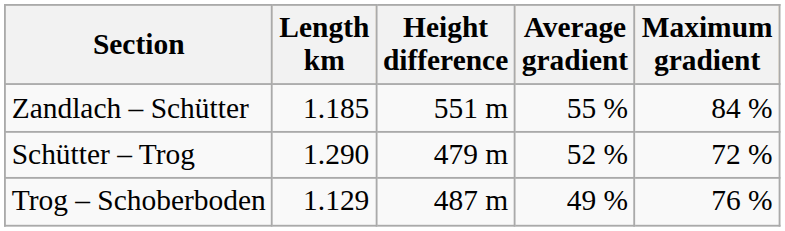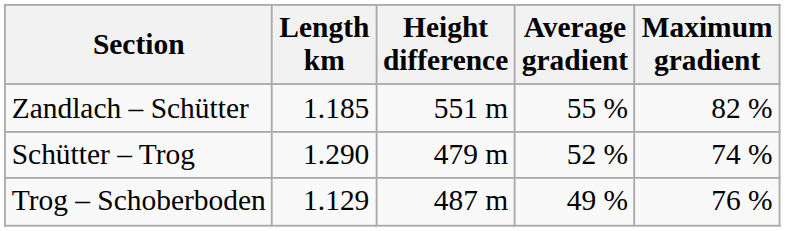Zandlach – Schütter | Maximum gradient: 84 % -> 82 %
Schütter – Trog | Maximum gradient: 72 % -> 74 %
